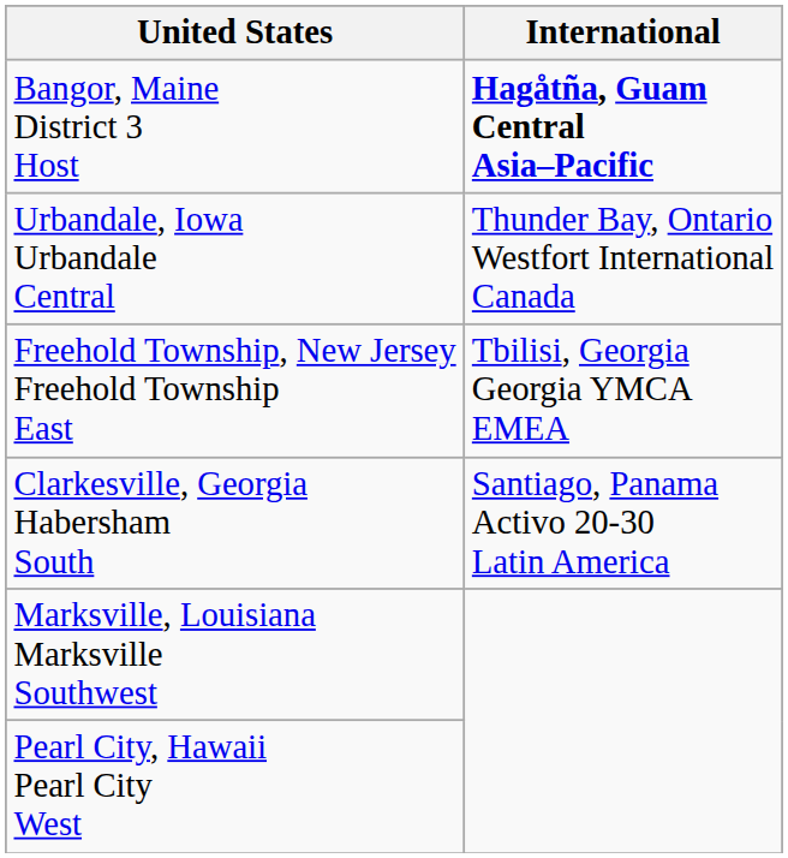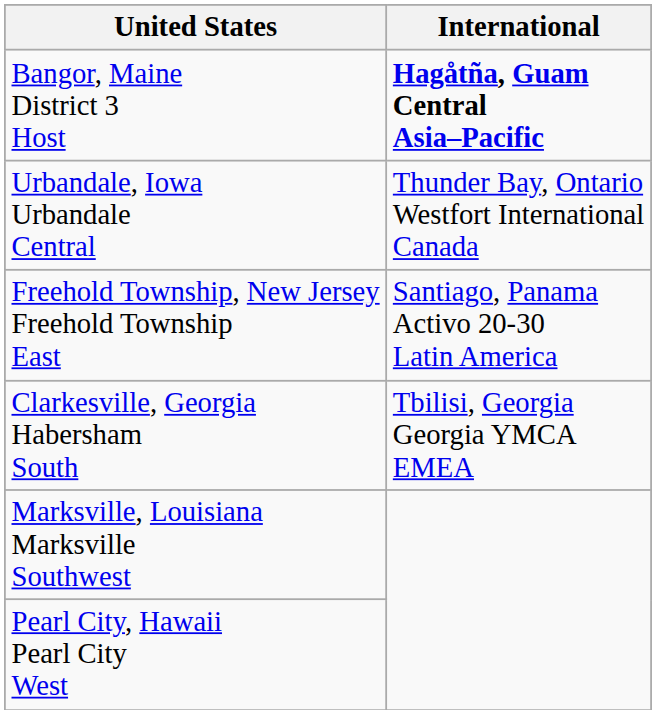Freehold Township, New Jersey Freehold Township East | International: Tbilisi, Georgia Georgia YMCA EMEA -> Santiago, Panama Activo 20-30 Latin America
Clarkesville, Georgia Habersham South | International: Santiago, Panama Activo 20-30 Latin America -> Tbilisi, Georgia Georgia YMCA EMEA
